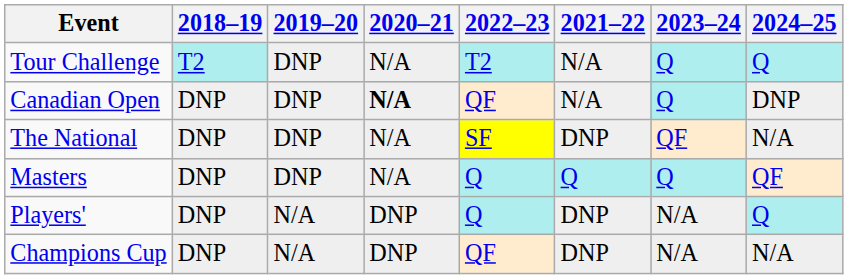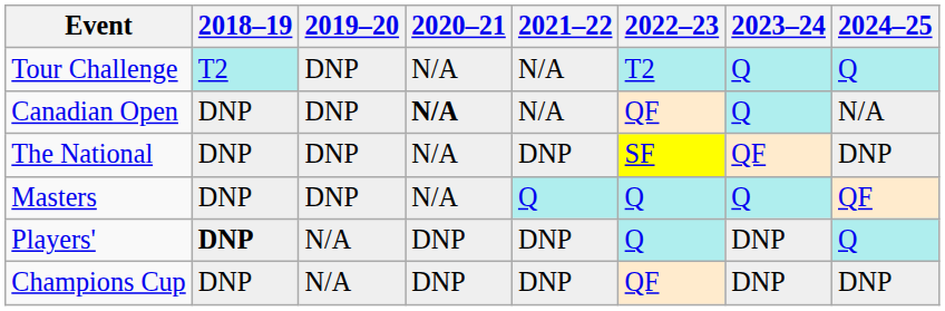columns swapped: 2021–22 <-> 2022–23
Canadian Open | 2024–25: DNP -> N/A
The National | 2024–25: N/A -> DNP
Players' | 2018–19: normal -> bold
Players' | 2023–24: N/A -> DNP
Champions Cup | 2023–24: N/A -> DNP
Champions Cup | 2024–25: N/A -> DNP
